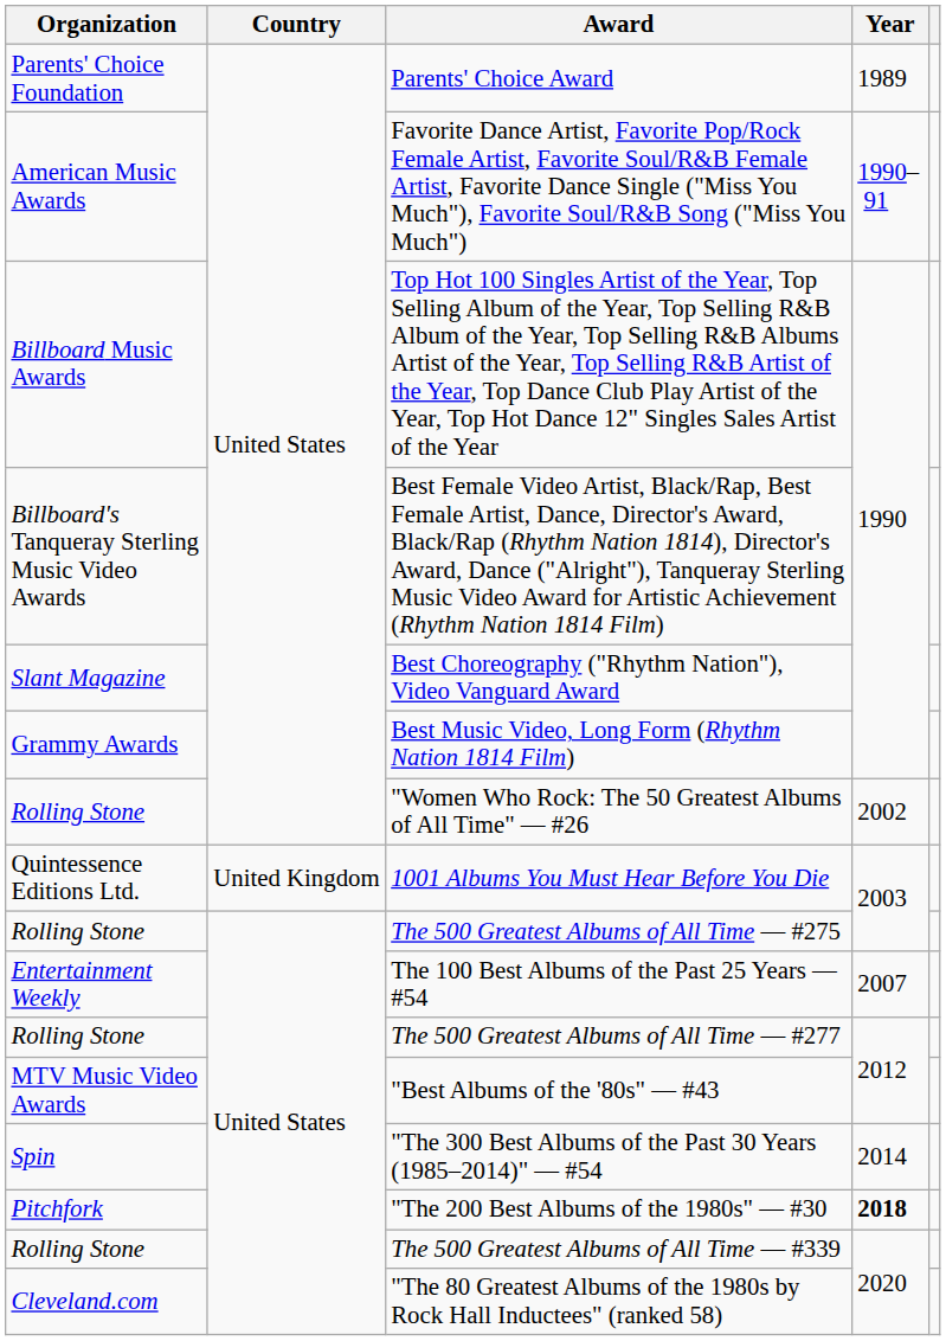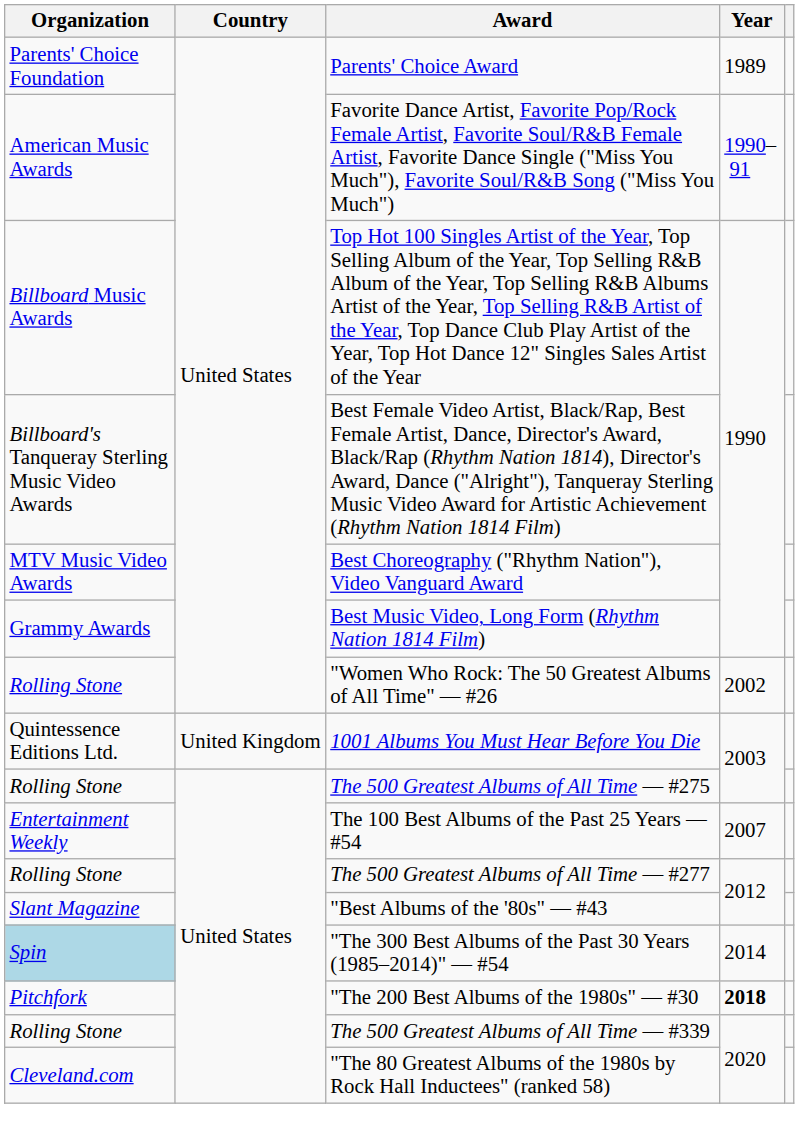Best Choreography ("Rhythm Nation"), Video Vanguard Award | Organization: Slant Magazine -> MTV Music Video Awards
"Best Albums of the '80s" — #43 | Organization: MTV Music Video Awards -> Slant Magazine
"The 300 Best Albums of the Past 30 Years (1985–2014)" — #54 | Organization: no background -> lightblue background
